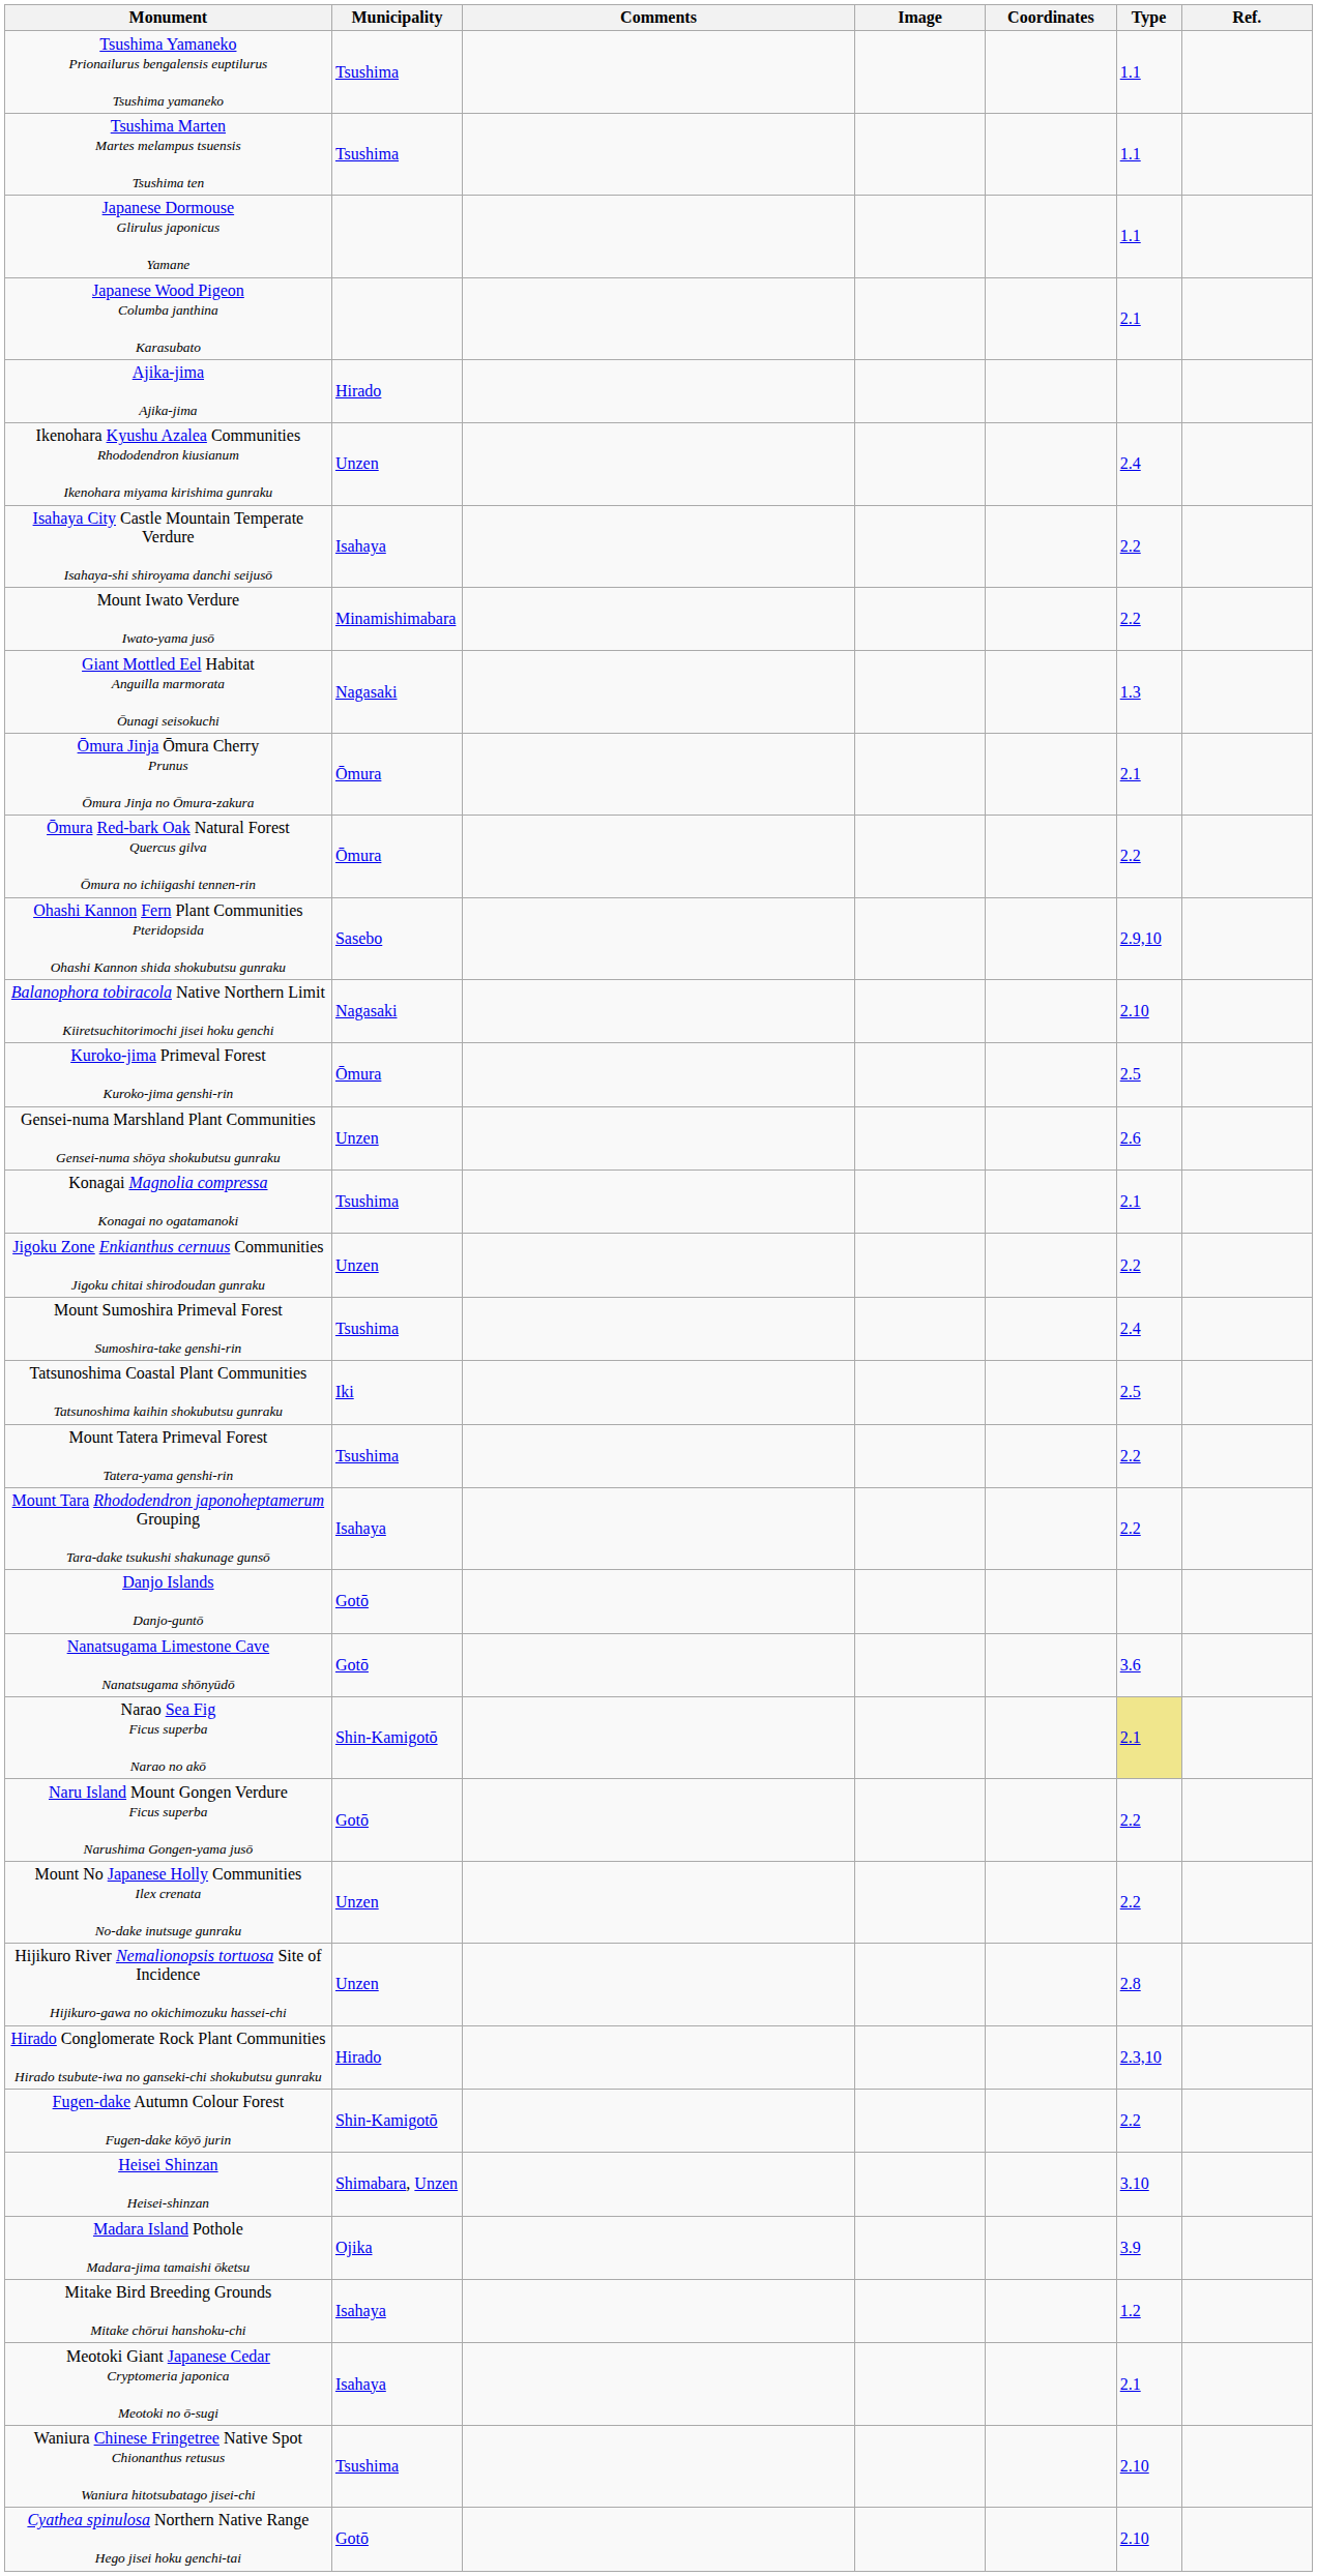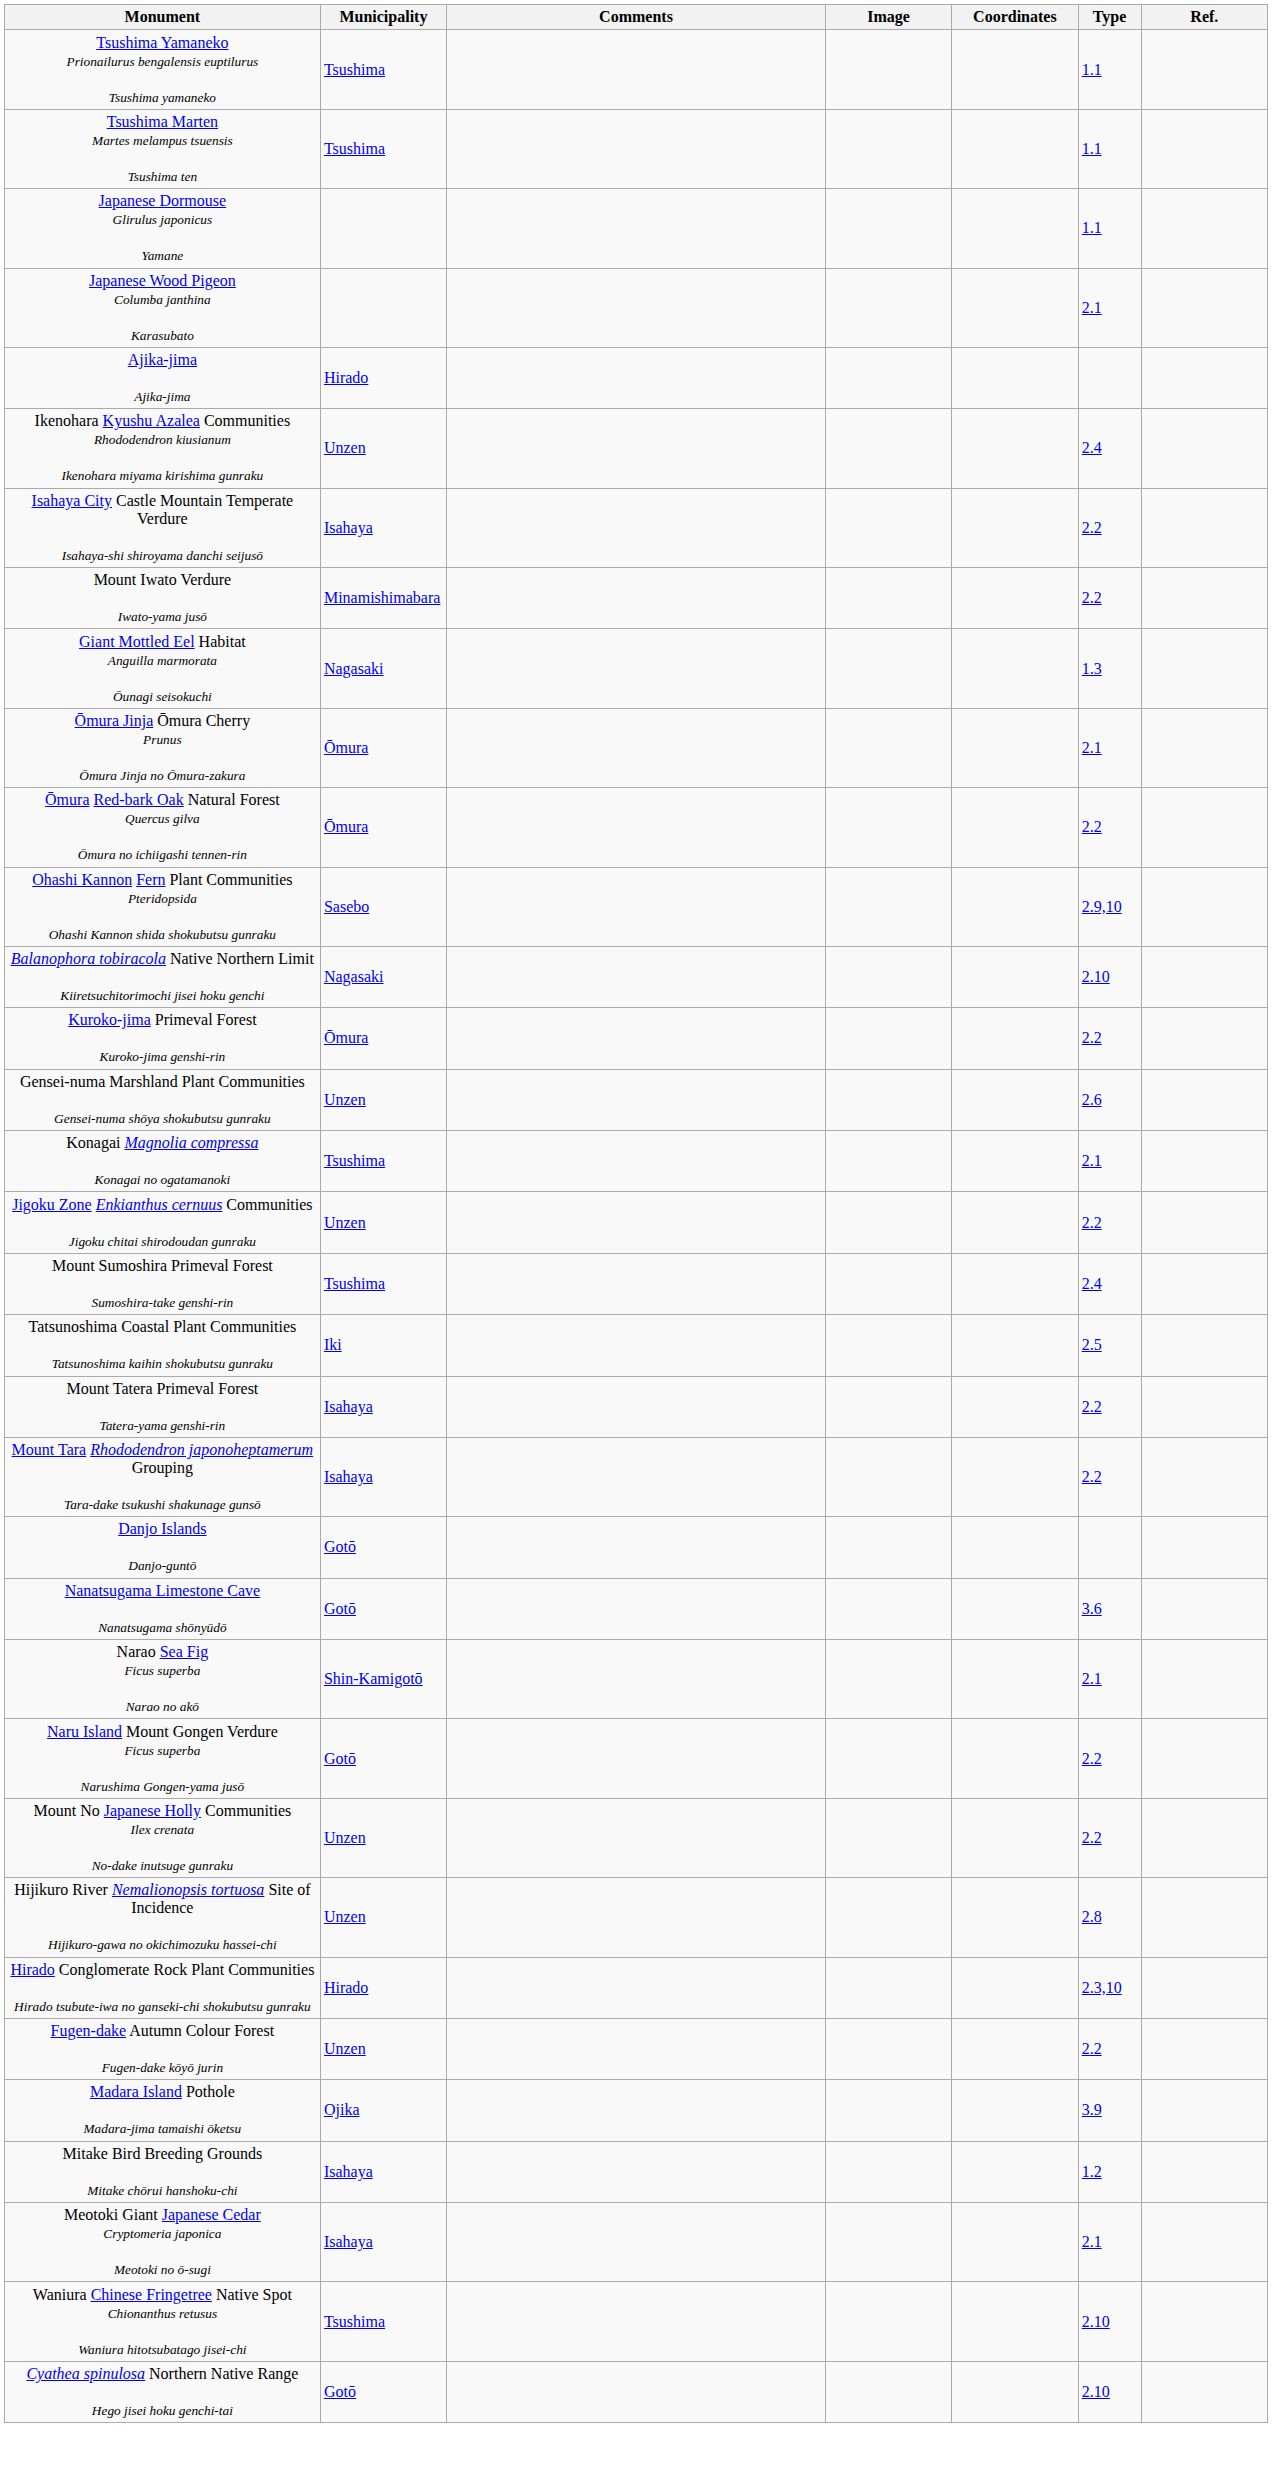Kuroko-jima Primeval Forest Kuroko-jima genshi-rin | Type: 2.5 -> 2.2
Mount Tatera Primeval Forest Tatera-yama genshi-rin | Municipality: Tsushima -> Isahaya
Narao Sea Fig Ficus superba Narao no akō | Type: khaki background -> no background
Fugen-dake Autumn Colour Forest Fugen-dake kōyō jurin | Municipality: Shin-Kamigotō -> Unzen
- row: Heisei Shinzan Heisei-shinzan | Shimabara, Unzen | 3.10
